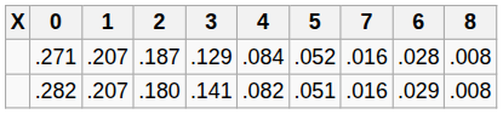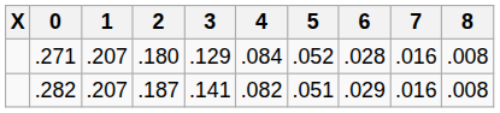columns swapped: 6 <-> 7
.271 | 2: .187 -> .180
.282 | 2: .180 -> .187
